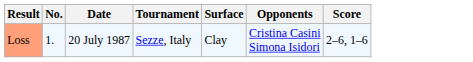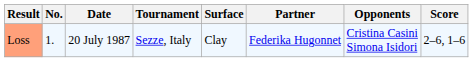+ column: Partner | Federika Hugonnet
